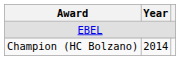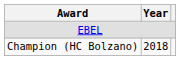Champion (HC Bolzano) | Year: 2014 -> 2018
